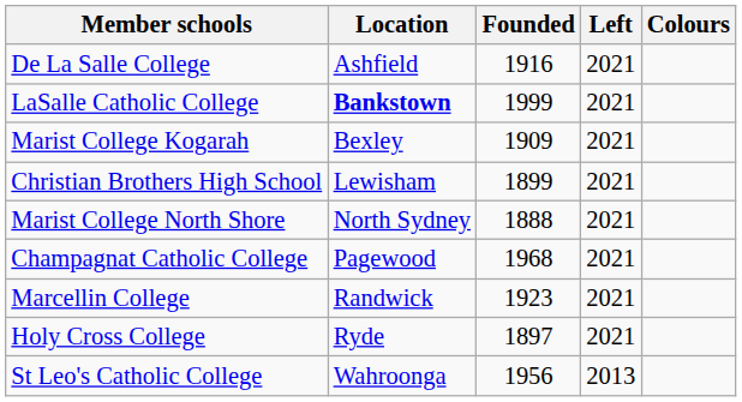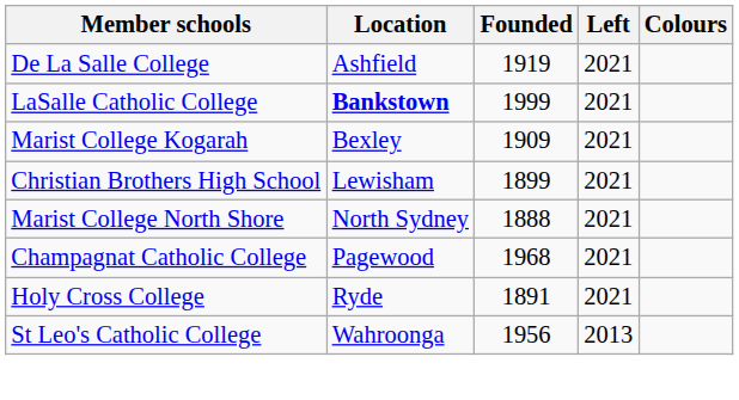De La Salle College | Founded: 1916 -> 1919
- row: Marcellin College | Randwick | 1923 | 2021
Holy Cross College | Founded: 1897 -> 1891
